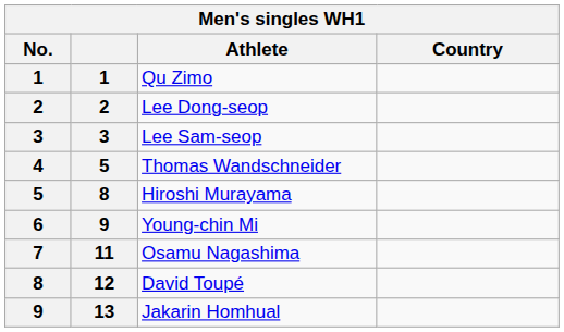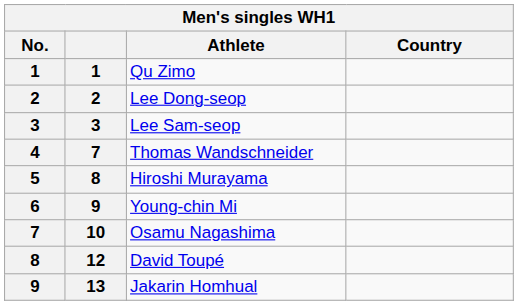Thomas Wandschneider | column 2: 5 -> 7
Osamu Nagashima | column 2: 11 -> 10
